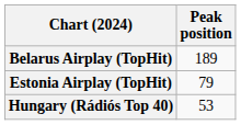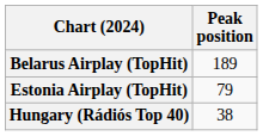Hungary (Rádiós Top 40) | Peak position: 53 -> 38
